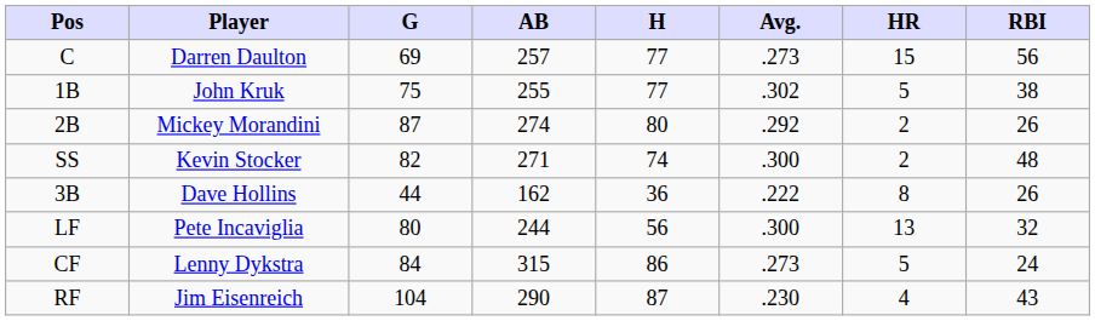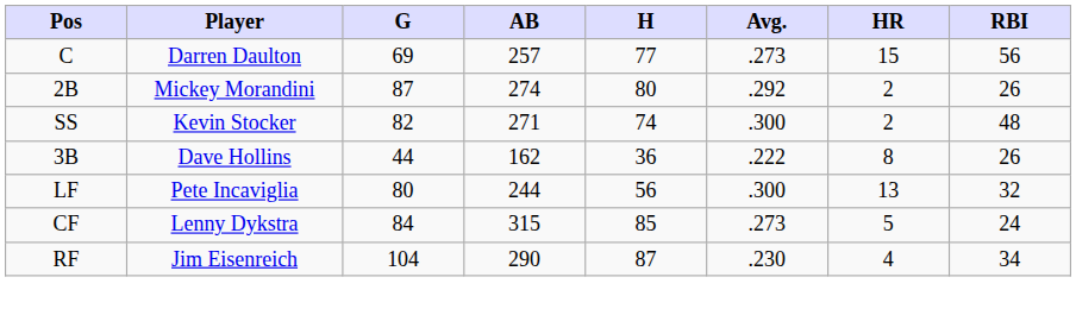- row: 1B | John Kruk | 75 | 255 | 77 | .302 | 5 | 38
CF | H: 86 -> 85
RF | RBI: 43 -> 34
